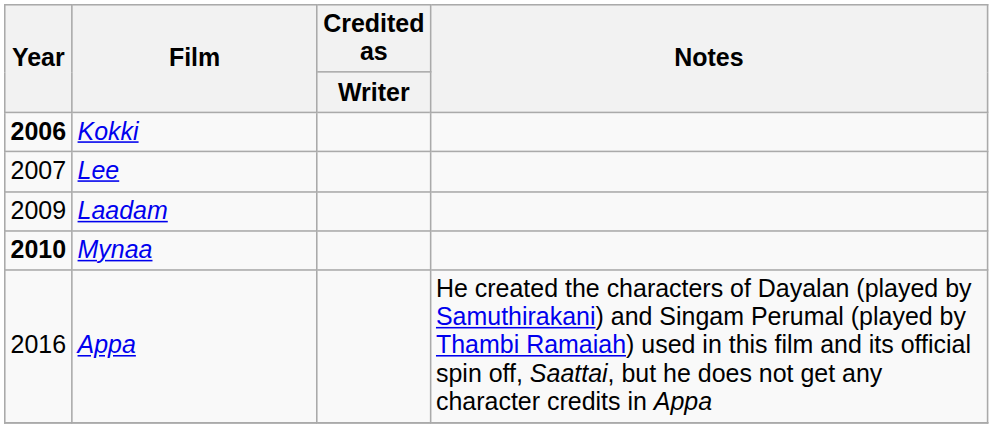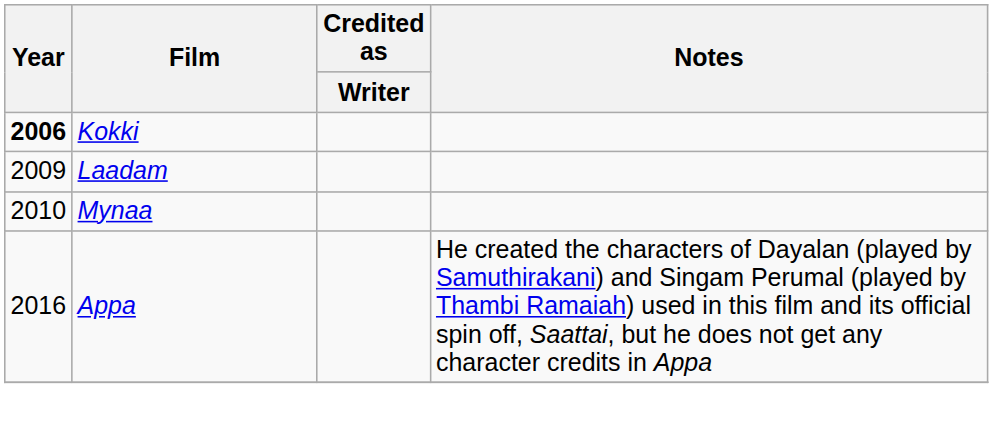- row: 2007 | Lee
Mynaa | Year: bold -> normal
